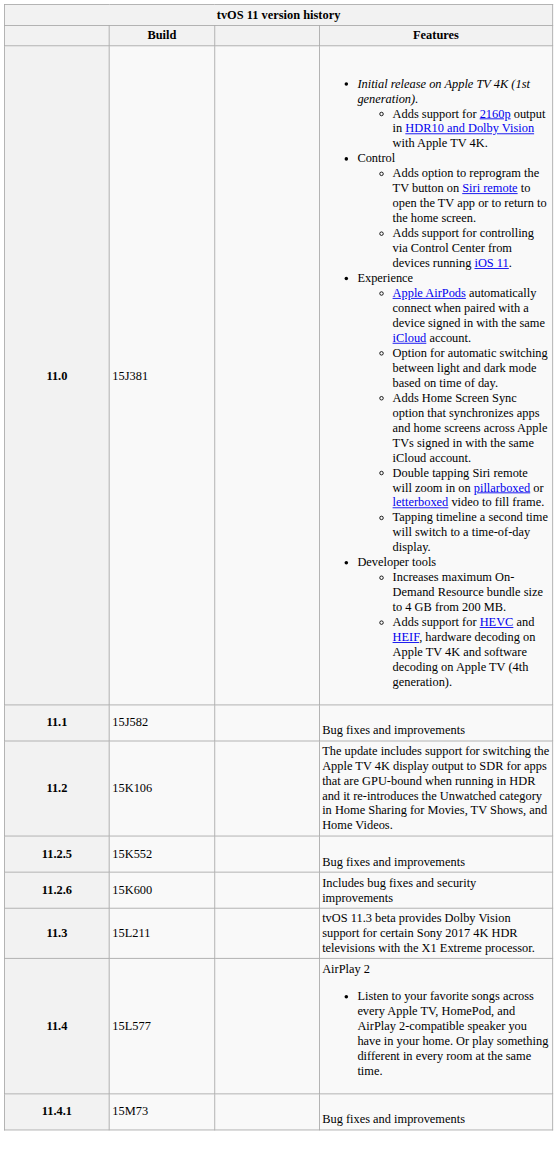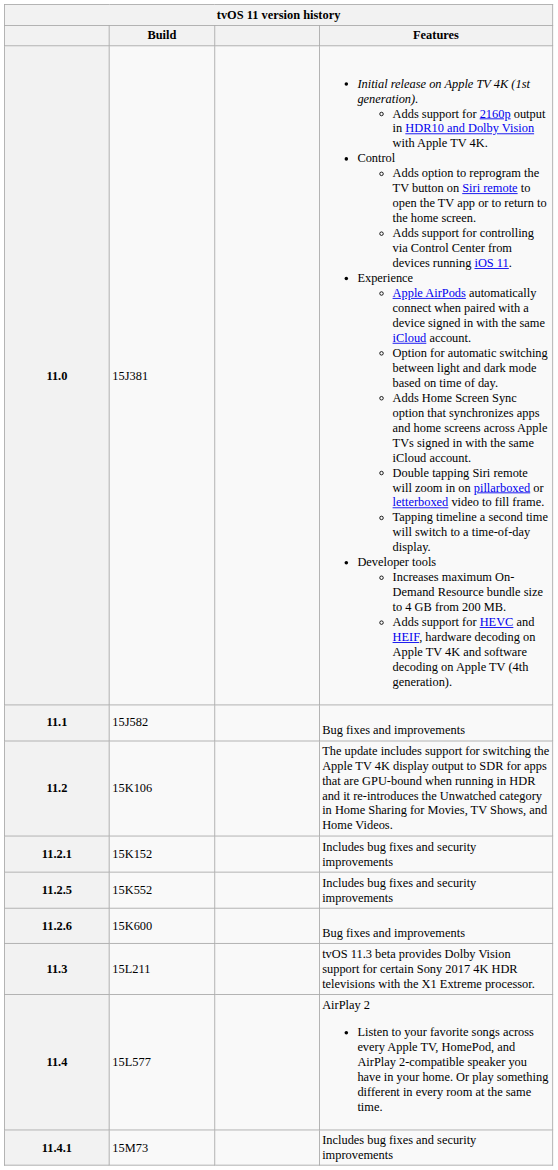+ row: 11.2.1 | 15K152 | Includes bug fixes and security improvements
11.2.5 | Features: Bug fixes and improvements -> Includes bug fixes and security improvements
11.2.6 | Features: Includes bug fixes and security improvements -> Bug fixes and improvements
11.4.1 | Features: Bug fixes and improvements -> Includes bug fixes and security improvements
